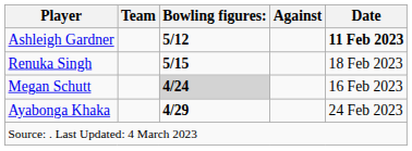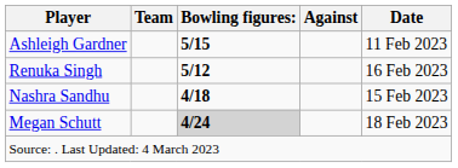Ashleigh Gardner | Bowling figures:: 5/12 -> 5/15
Ashleigh Gardner | Date: bold -> normal
Renuka Singh | Bowling figures:: 5/15 -> 5/12
Renuka Singh | Date: 18 Feb 2023 -> 16 Feb 2023
+ row: Nashra Sandhu | 4/18 | 15 Feb 2023
Megan Schutt | Date: 16 Feb 2023 -> 18 Feb 2023
- row: Ayabonga Khaka | 4/29 | 24 Feb 2023
